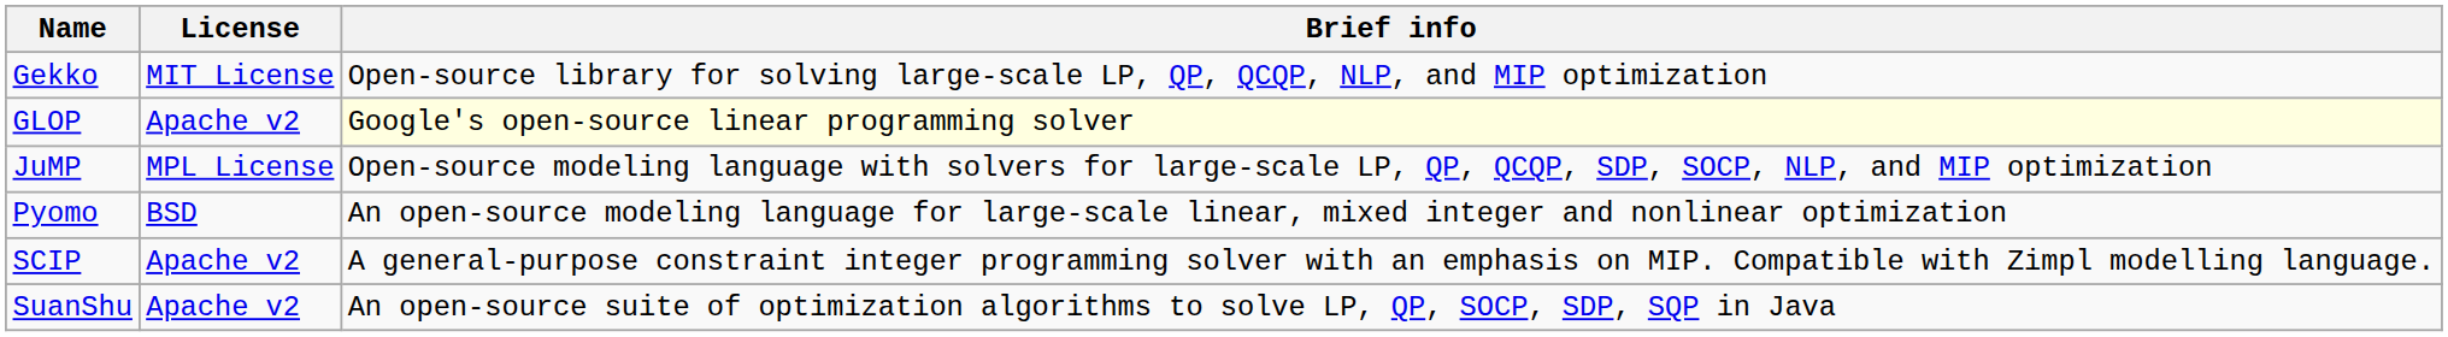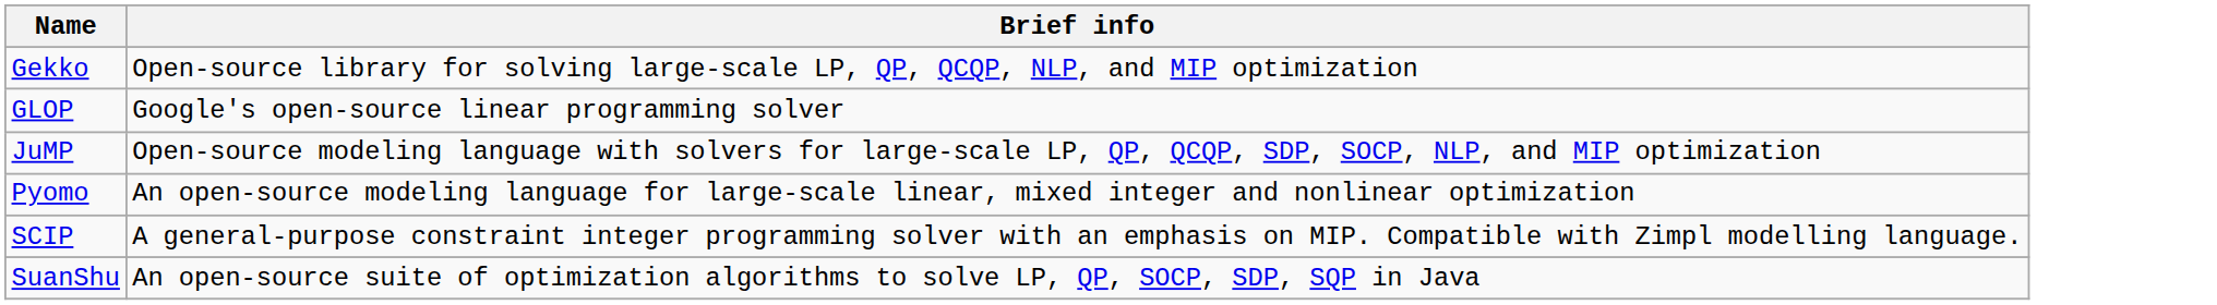- column: License | MIT License | Apache v2 | MPL License | BSD | Apache v2 | Apache v2
GLOP | Brief info: lightyellow background -> no background
